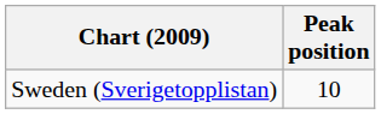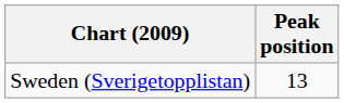Sweden (Sverigetopplistan) | Peak position: 10 -> 13
